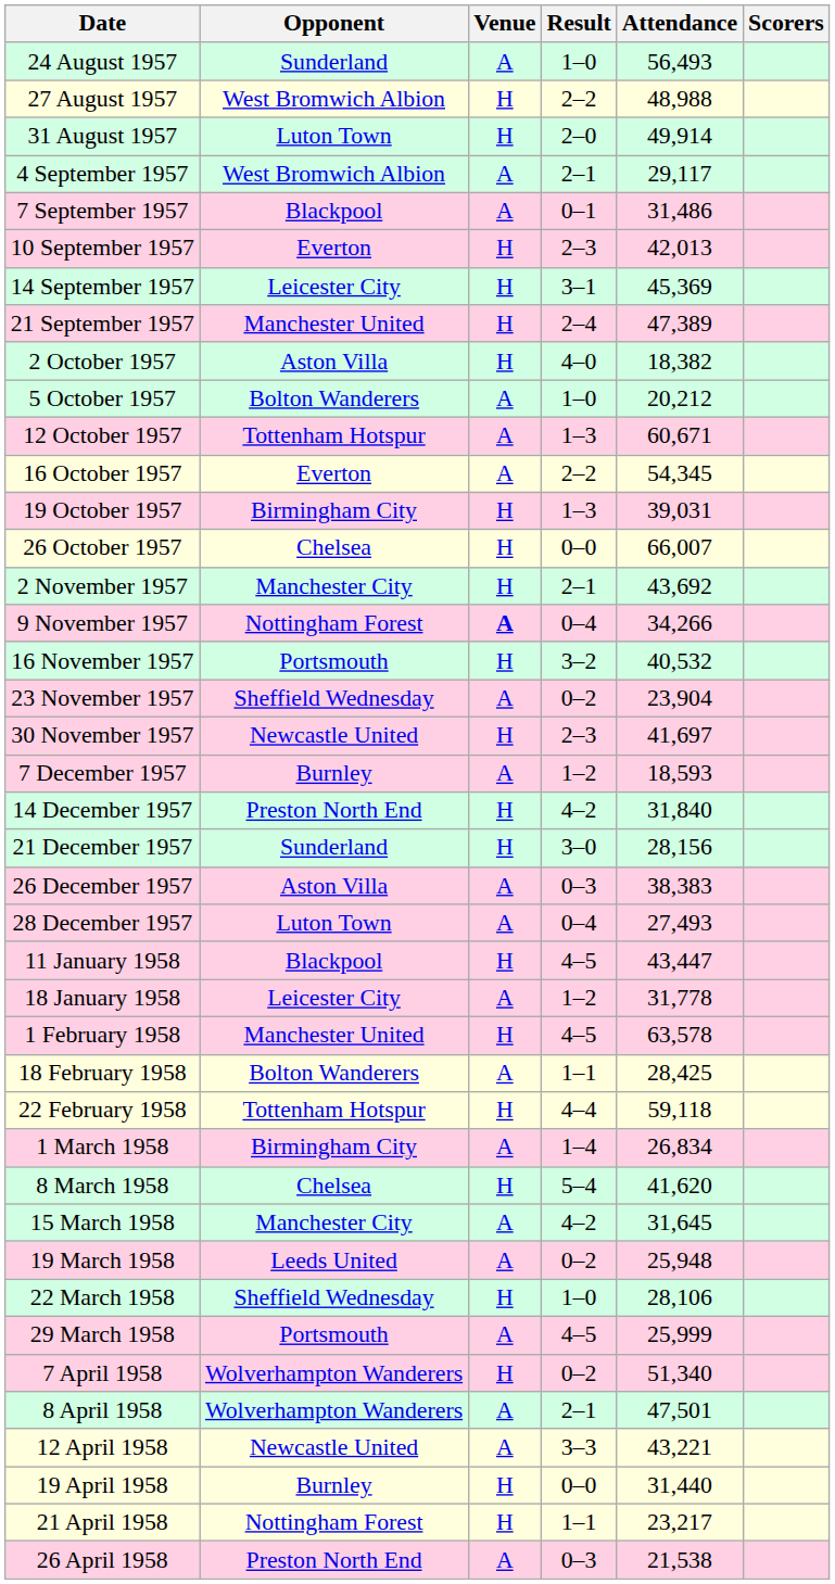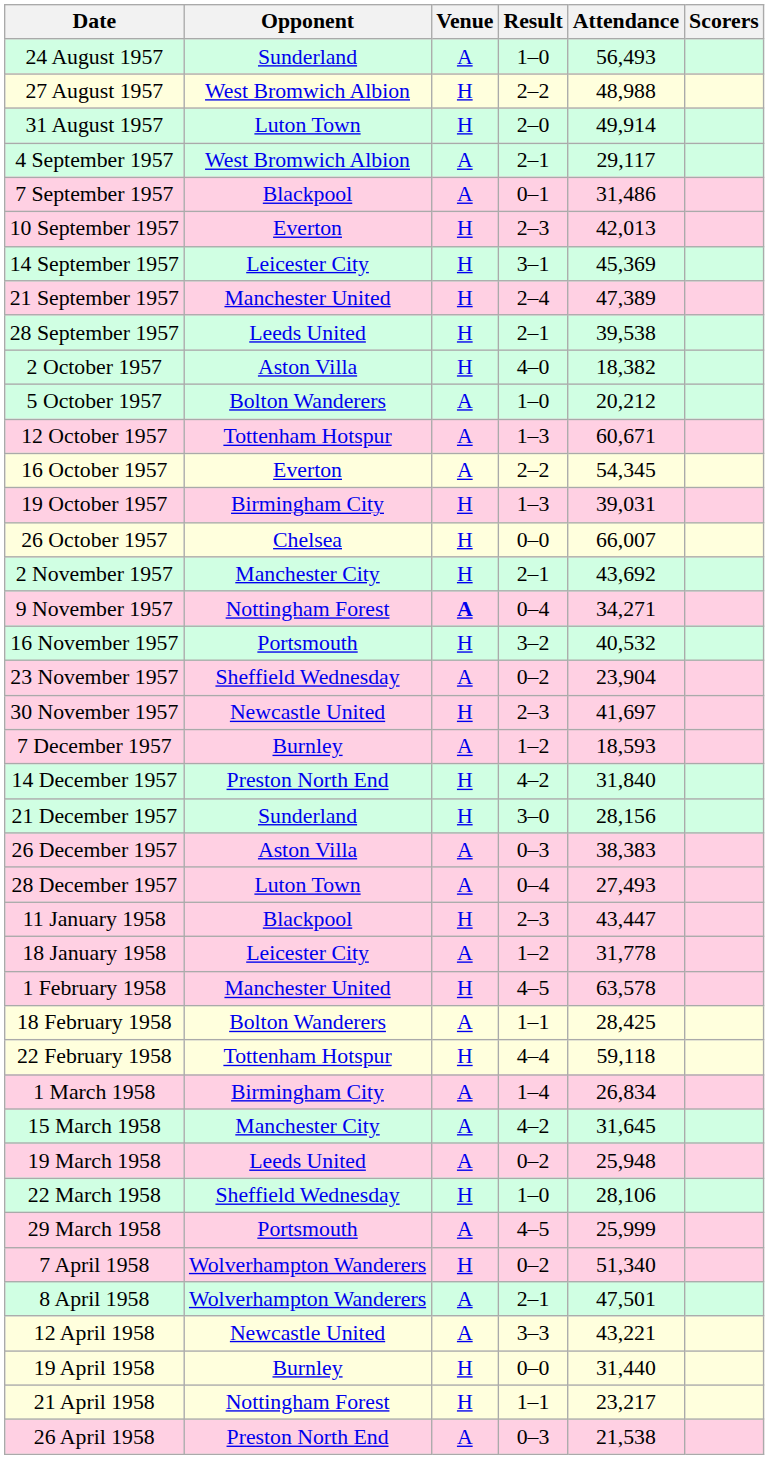+ row: 28 September 1957 | Leeds United | H | 2–1 | 39,538
9 November 1957 | Attendance: 34,266 -> 34,271
11 January 1958 | Result: 4–5 -> 2–3
- row: 8 March 1958 | Chelsea | H | 5–4 | 41,620
